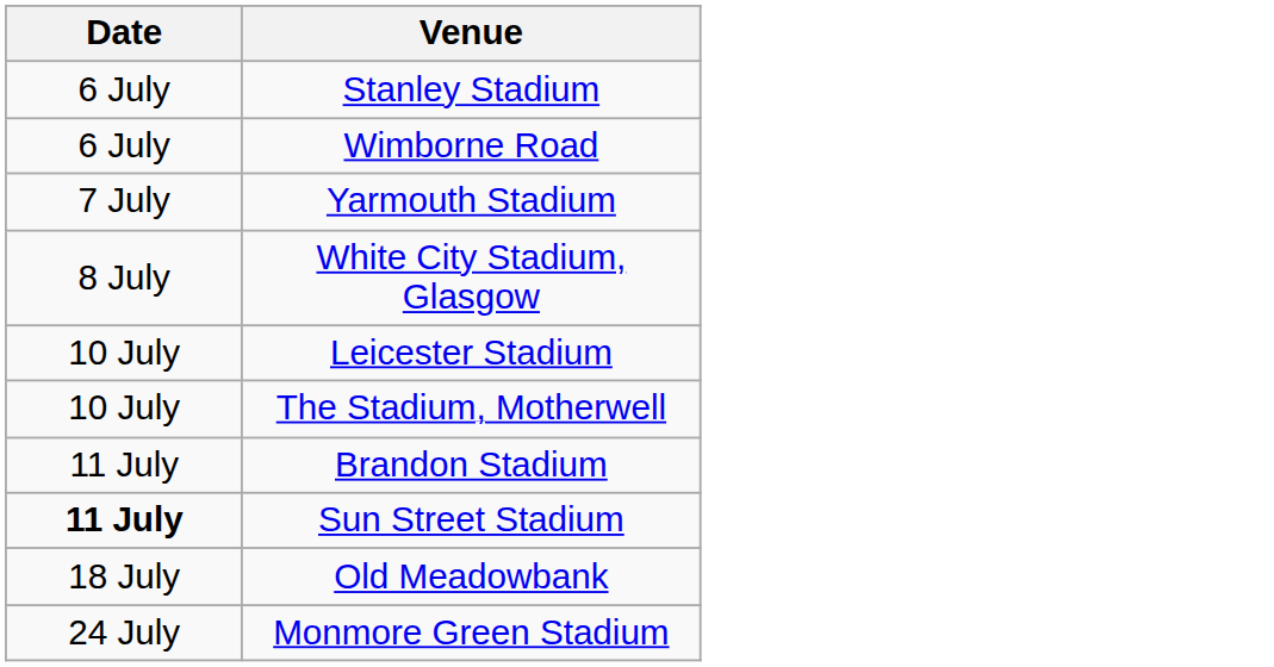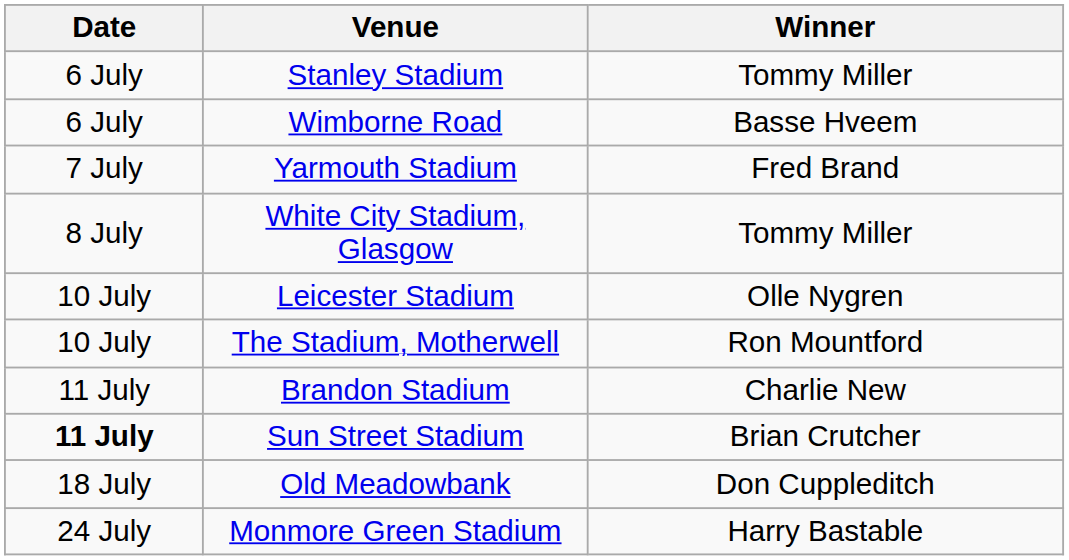+ column: Winner | Tommy Miller | Basse Hveem | Fred Brand | Tommy Miller | Olle Nygren | Ron Mountford | Charlie New | Brian Crutcher | Don Cuppleditch | Harry Bastable
